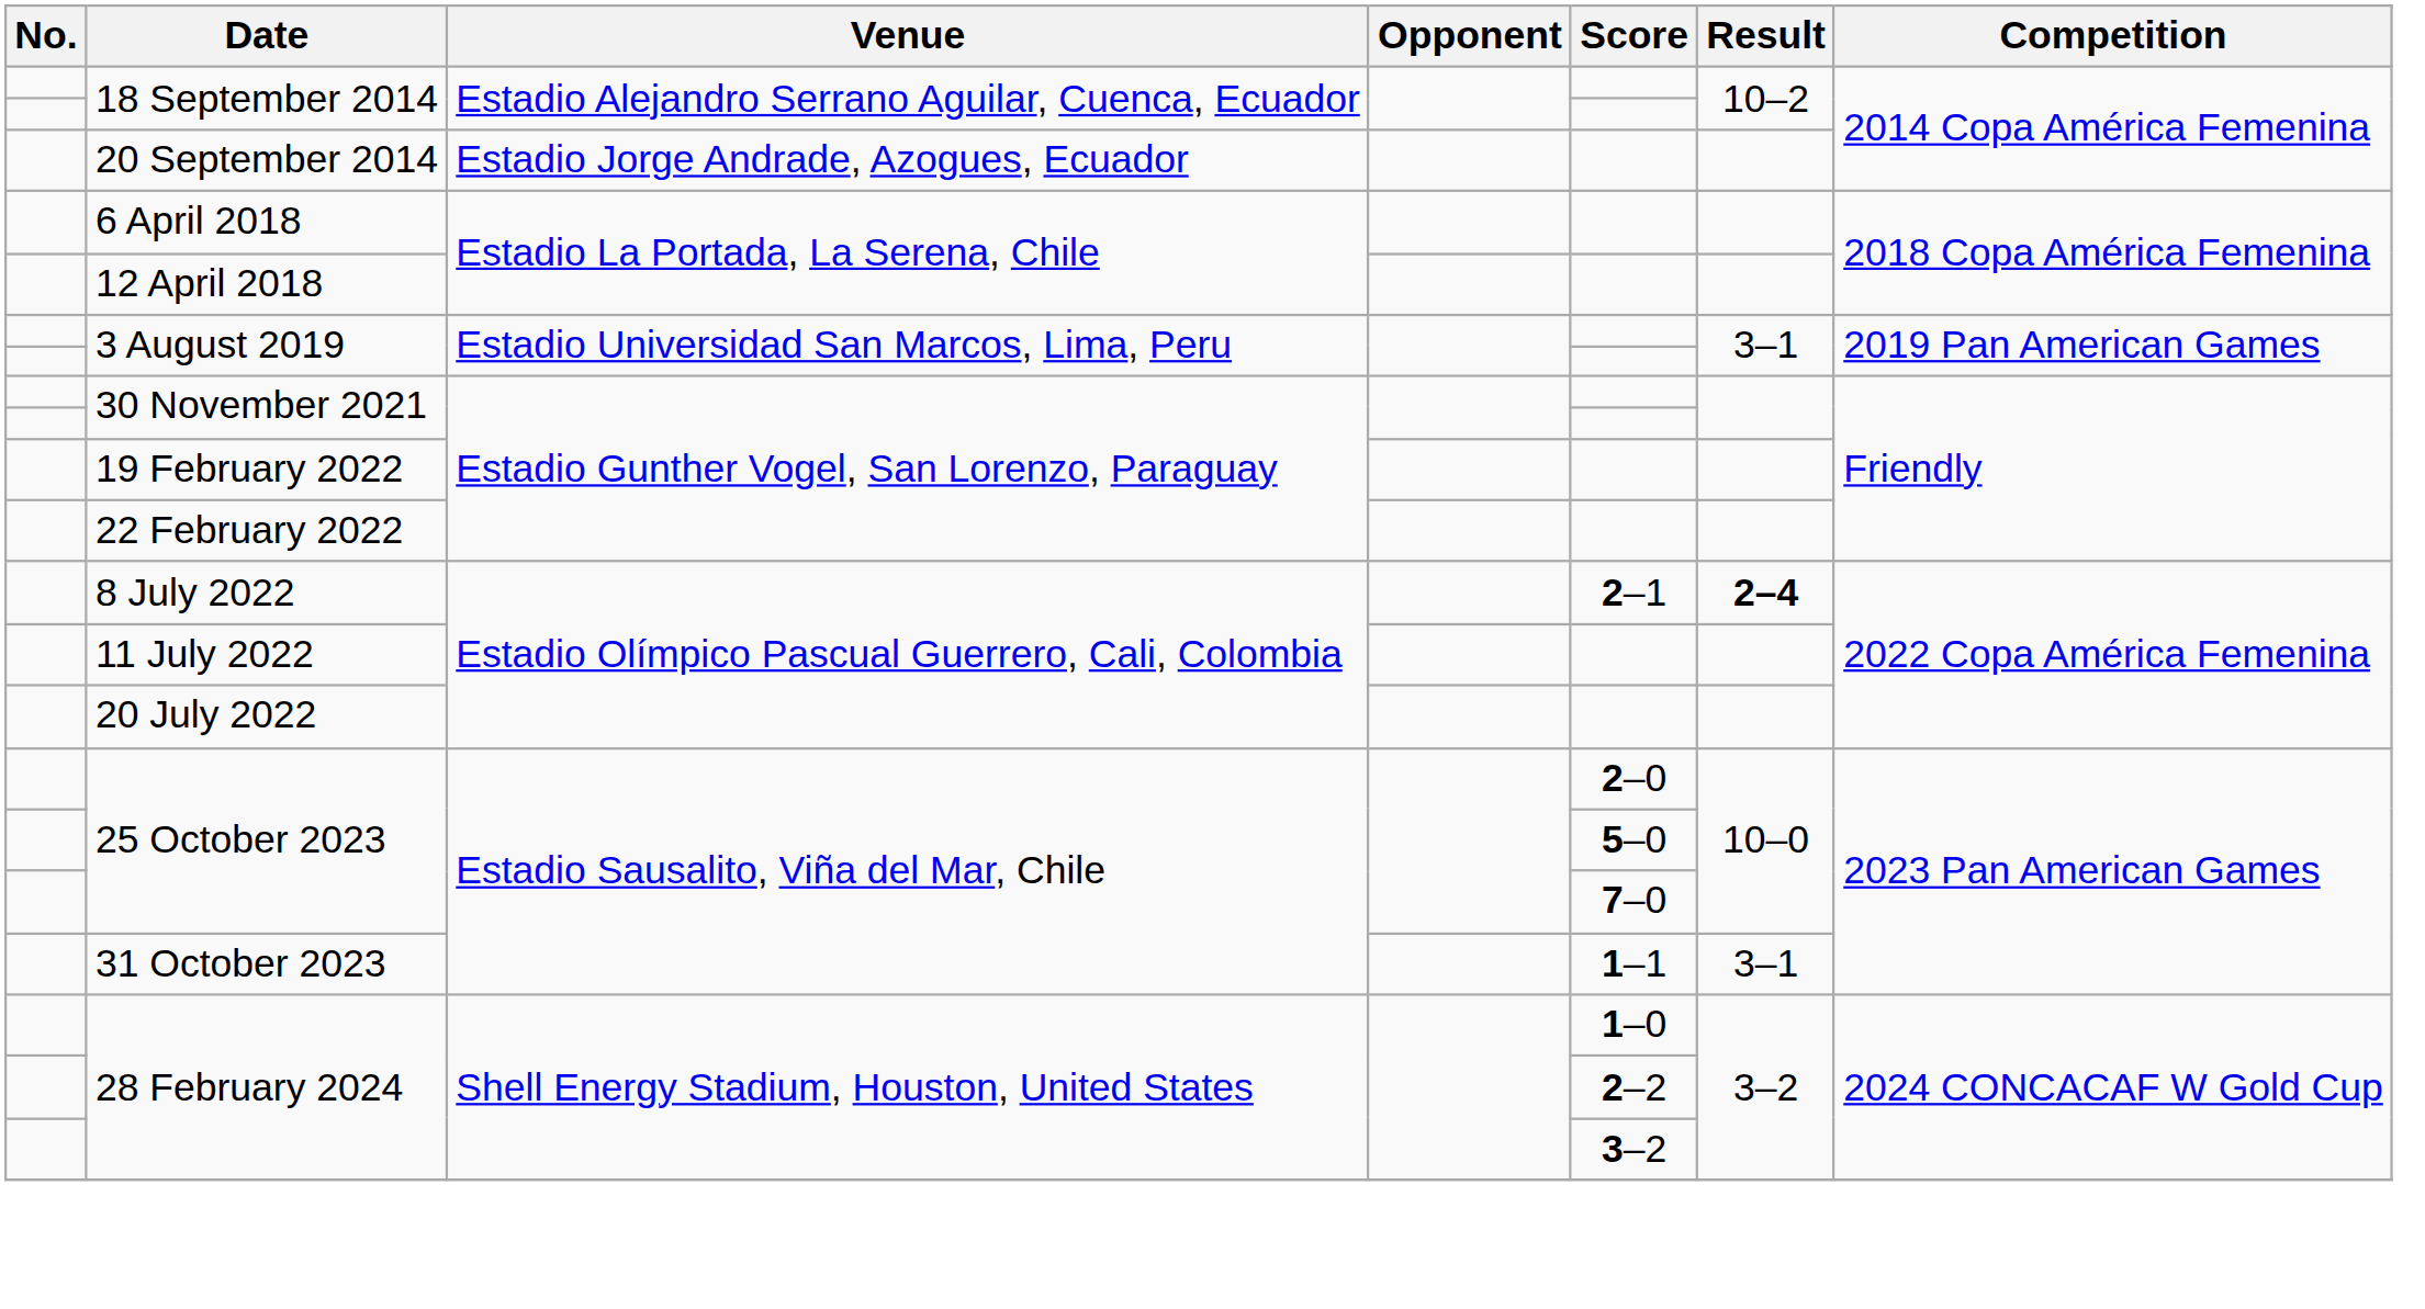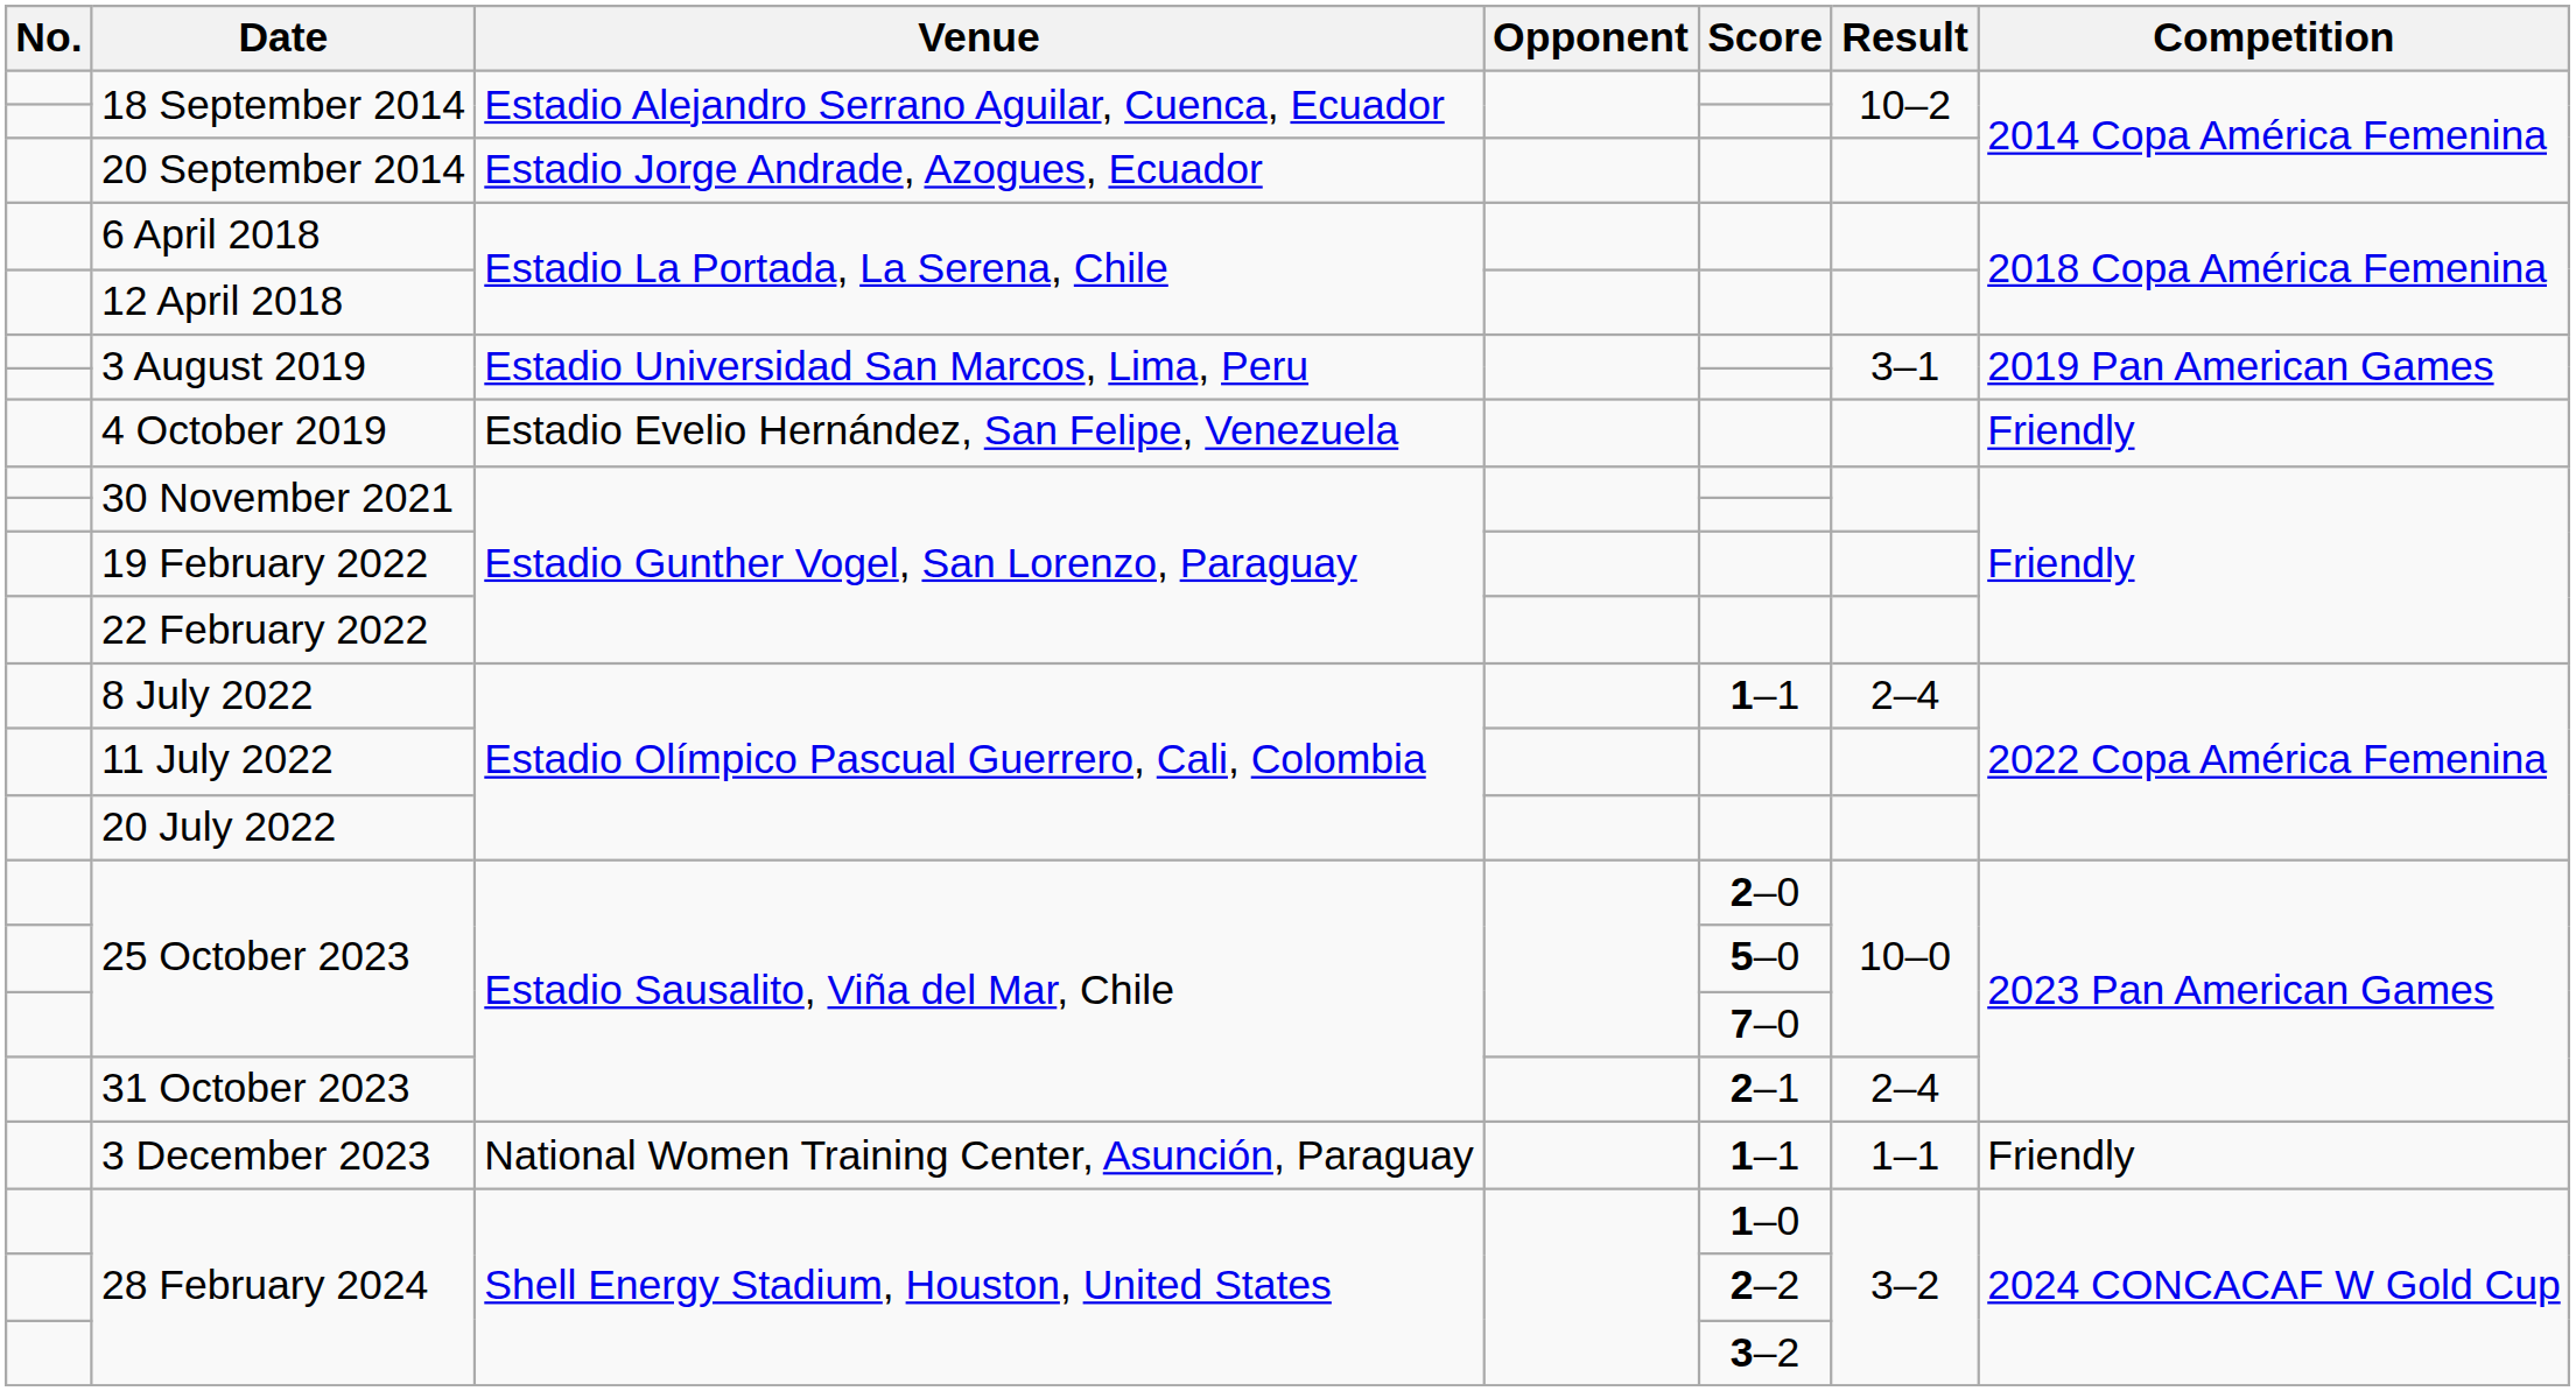+ row: 4 October 2019 | Estadio Evelio Hernández, San Felipe, Venezuela | Friendly
8 July 2022 | Score: 2–1 -> 1–1
8 July 2022 | Result: bold -> normal
31 October 2023 | Score: 1–1 -> 2–1
31 October 2023 | Result: 3–1 -> 2–4
+ row: 3 December 2023 | National Women Training Center, Asunción, Paraguay | 1–1 | 1–1 | Friendly
